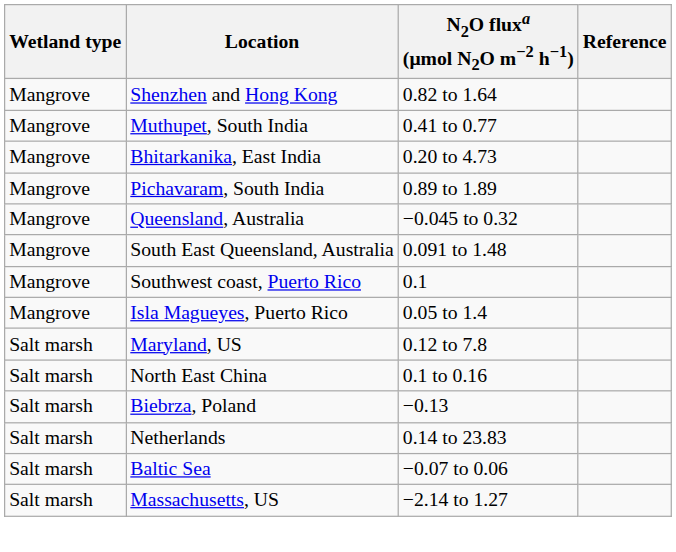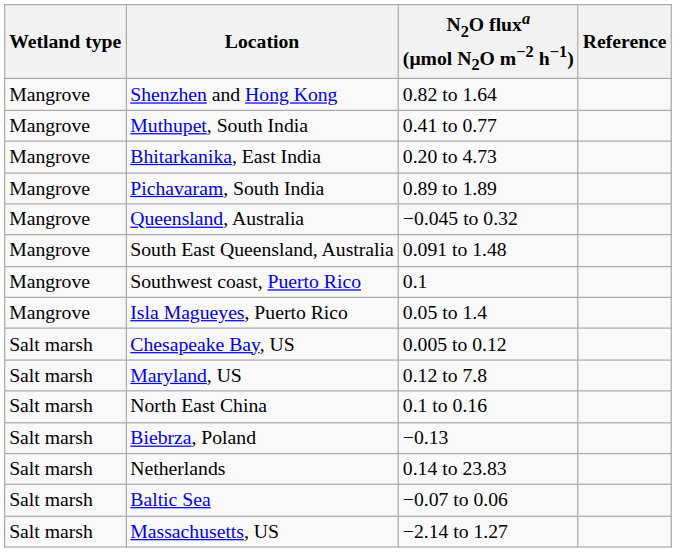+ row: Salt marsh | Chesapeake Bay, US | 0.005 to 0.12
